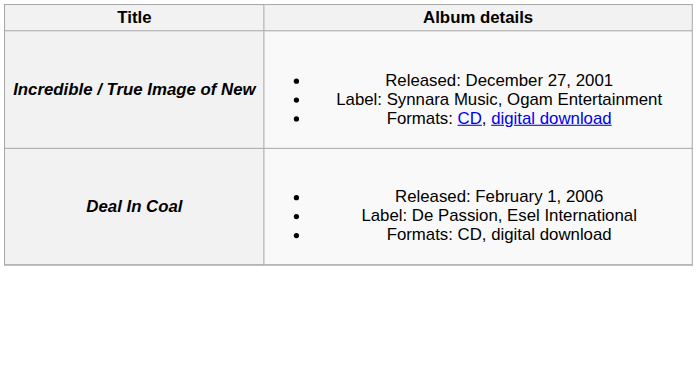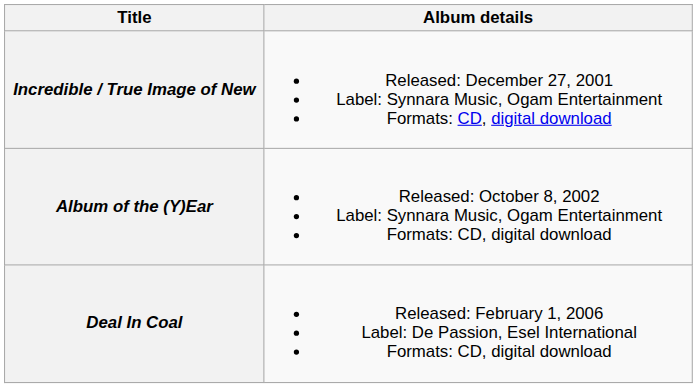+ row: Album of the (Y)Ear | Released: October 8, 2002 Label: Synnara Music, Ogam Entertainment Formats: CD, digital download
